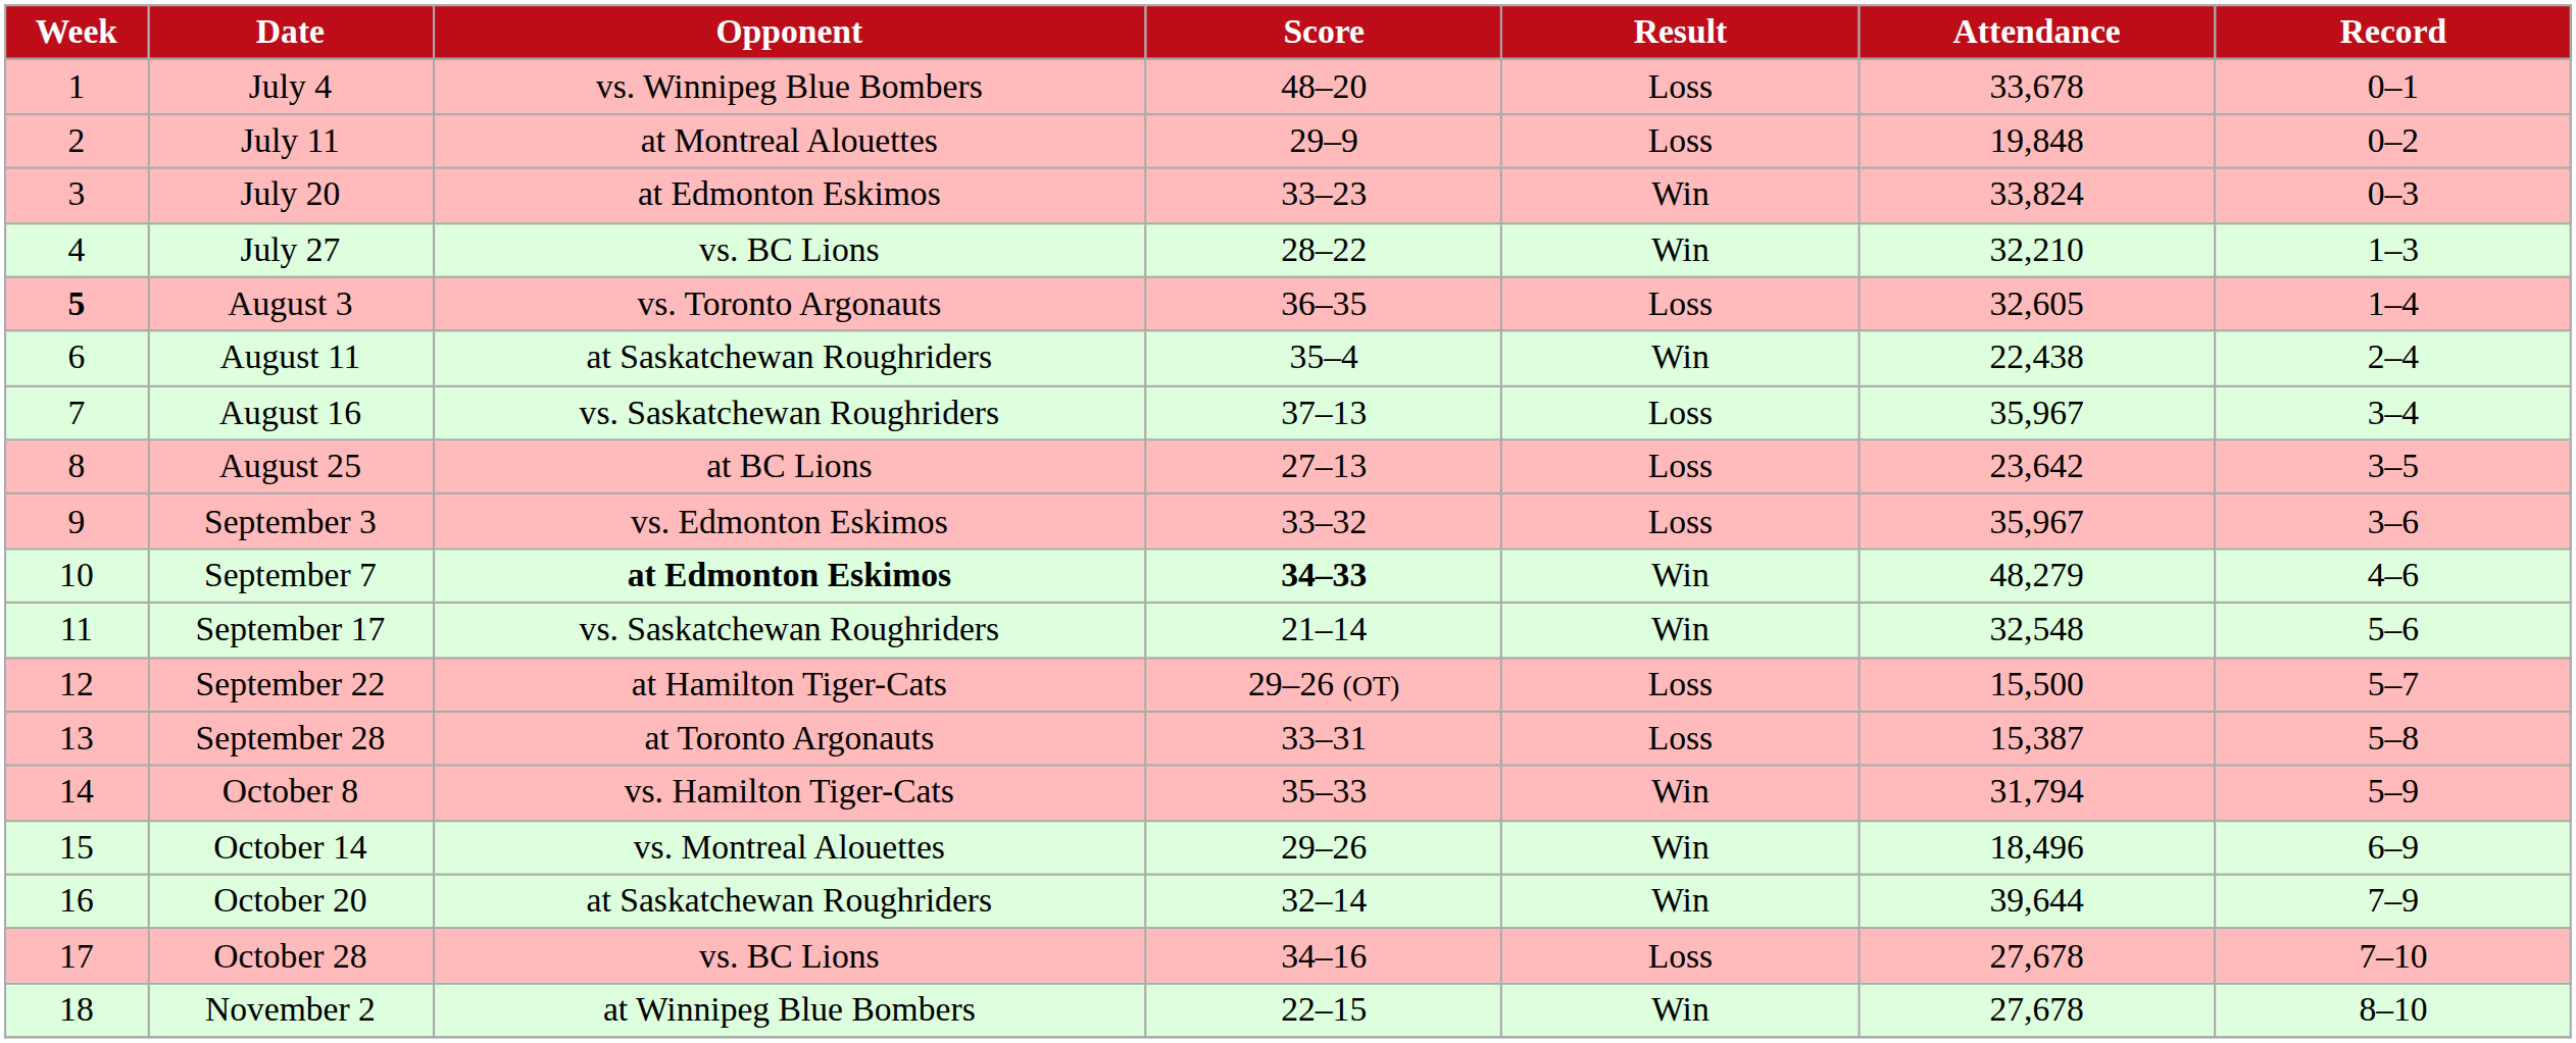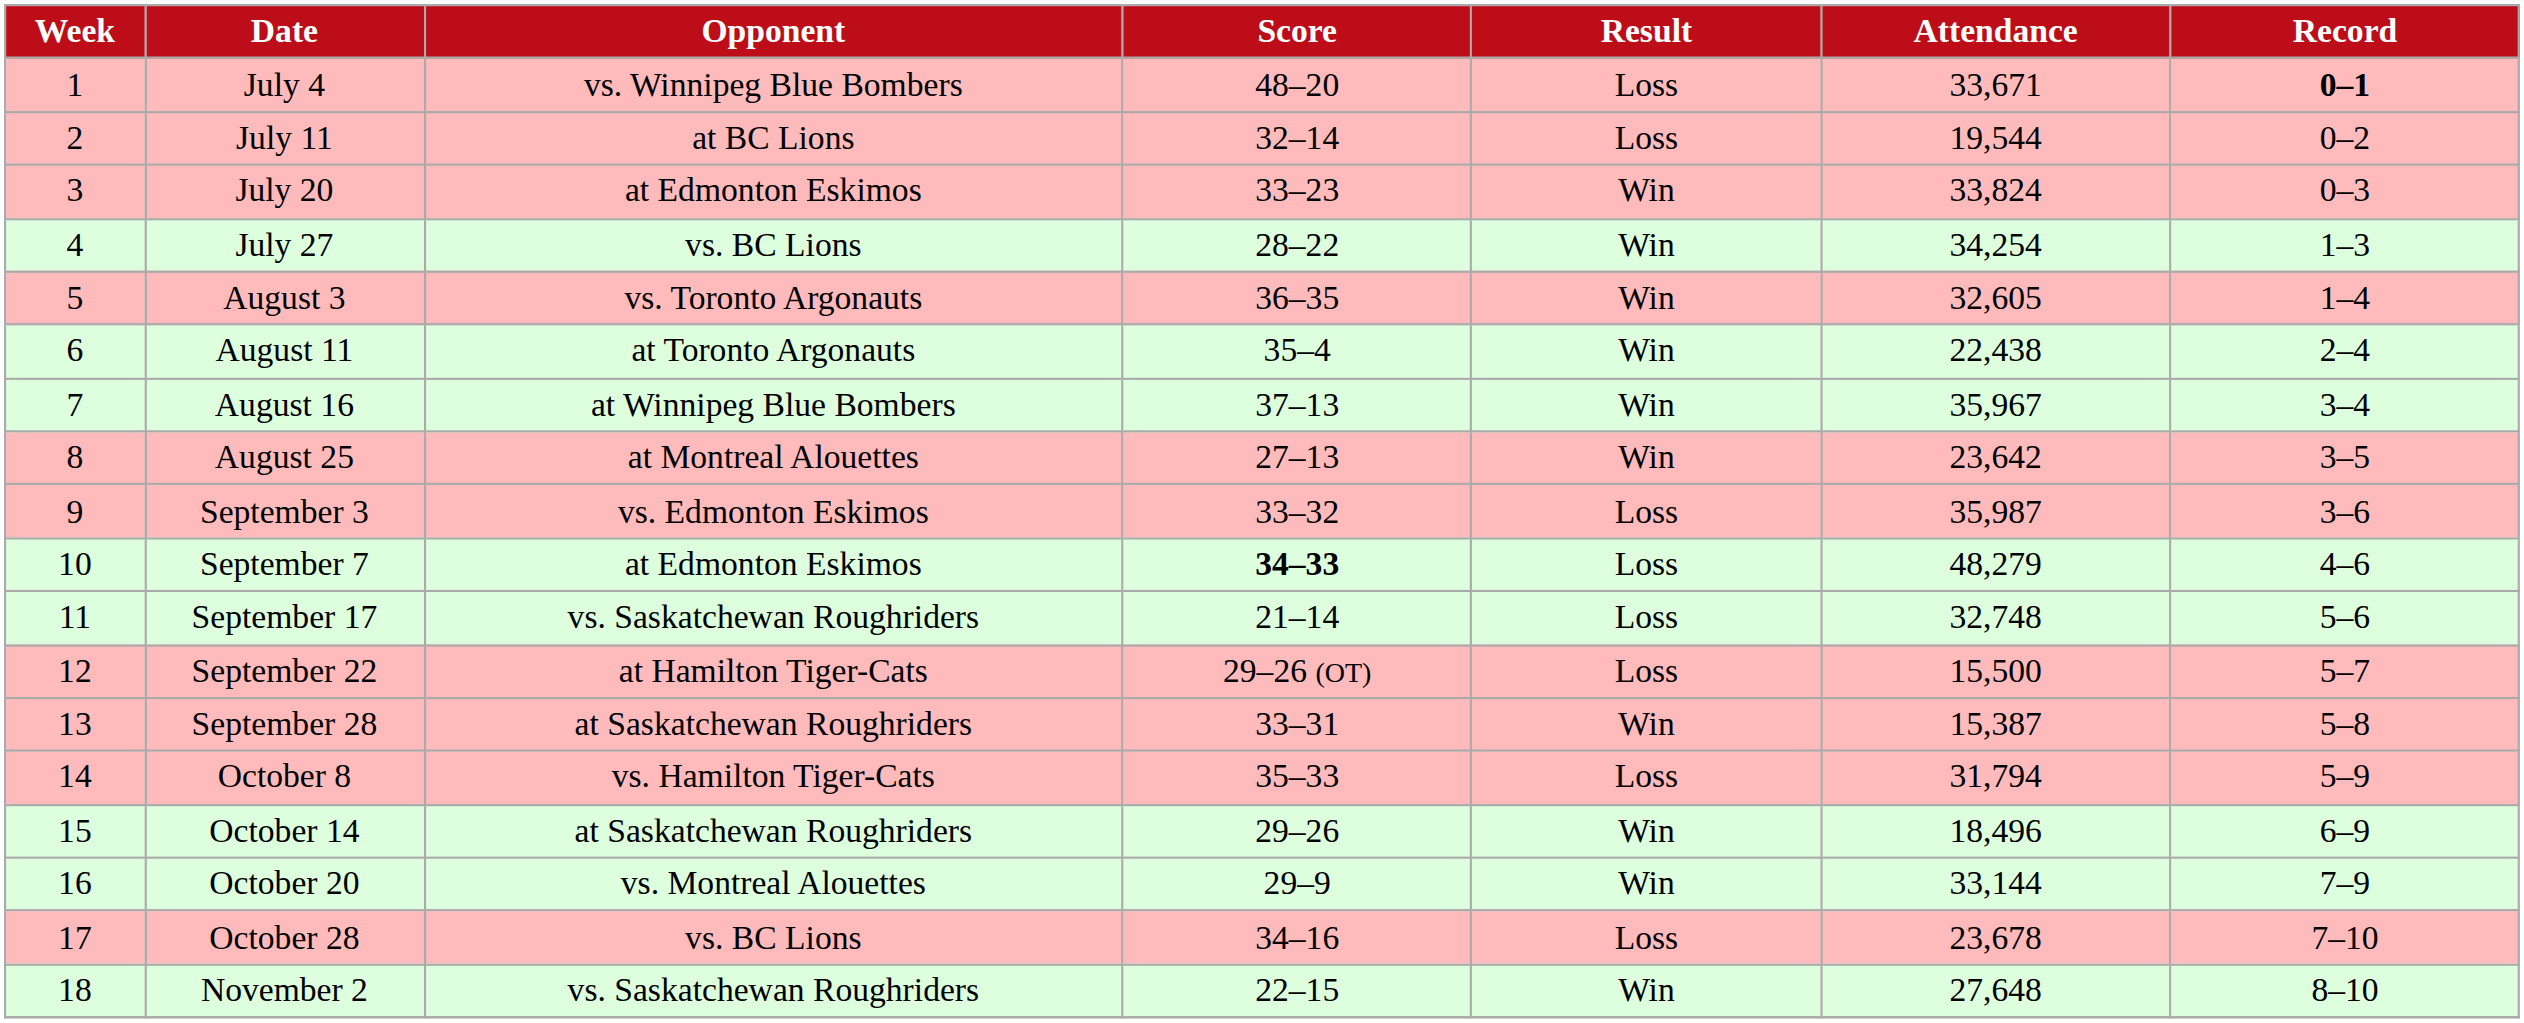July 4 | Attendance: 33,678 -> 33,671
July 4 | Record: normal -> bold
July 11 | Opponent: at Montreal Alouettes -> at BC Lions
July 11 | Score: 29–9 -> 32–14
July 11 | Attendance: 19,848 -> 19,544
July 27 | Attendance: 32,210 -> 34,254
August 3 | Week: bold -> normal
August 3 | Result: Loss -> Win
August 11 | Opponent: at Saskatchewan Roughriders -> at Toronto Argonauts
August 16 | Opponent: vs. Saskatchewan Roughriders -> at Winnipeg Blue Bombers
August 16 | Result: Loss -> Win
August 25 | Opponent: at BC Lions -> at Montreal Alouettes
August 25 | Result: Loss -> Win
September 3 | Attendance: 35,967 -> 35,987
September 7 | Opponent: bold -> normal
September 7 | Result: Win -> Loss
September 17 | Result: Win -> Loss
September 17 | Attendance: 32,548 -> 32,748
September 28 | Opponent: at Toronto Argonauts -> at Saskatchewan Roughriders
September 28 | Result: Loss -> Win
October 8 | Result: Win -> Loss
October 14 | Opponent: vs. Montreal Alouettes -> at Saskatchewan Roughriders
October 20 | Opponent: at Saskatchewan Roughriders -> vs. Montreal Alouettes
October 20 | Score: 32–14 -> 29–9
October 20 | Attendance: 39,644 -> 33,144
October 28 | Attendance: 27,678 -> 23,678
November 2 | Opponent: at Winnipeg Blue Bombers -> vs. Saskatchewan Roughriders
November 2 | Attendance: 27,678 -> 27,648
